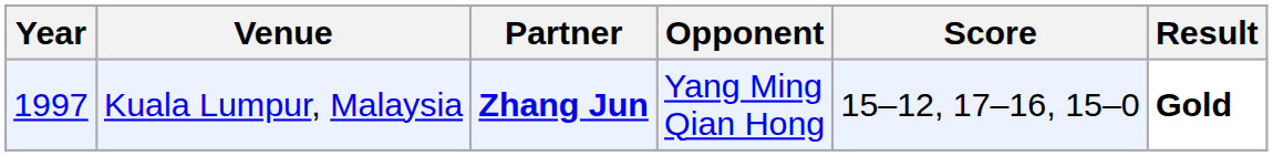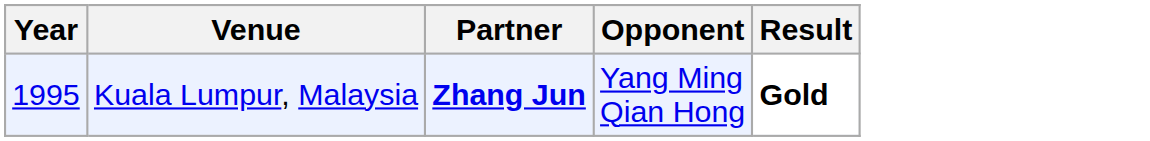- column: Score | 15–12, 17–16, 15–0
Kuala Lumpur, Malaysia | Year: 1997 -> 1995
